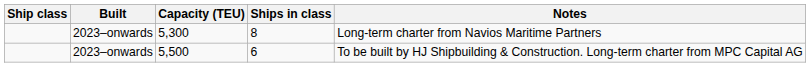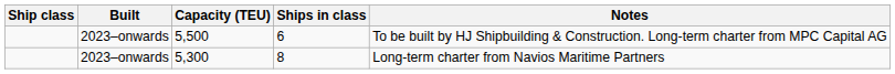rows swapped: 5,300 <-> 5,500
